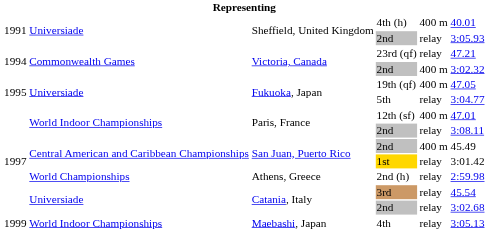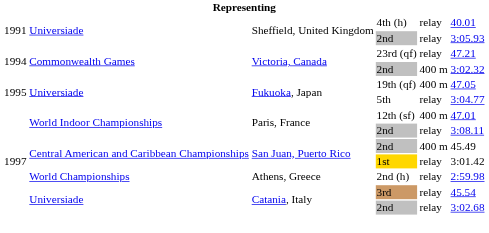4th (h) | column 5: 400 m -> relay
- row: 1999 | World Indoor Championships | Maebashi, Japan | 4th | relay | 3:05.13
